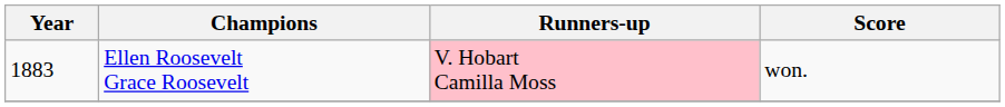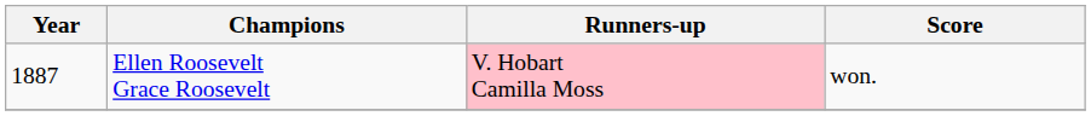Ellen Roosevelt Grace Roosevelt | Year: 1883 -> 1887
